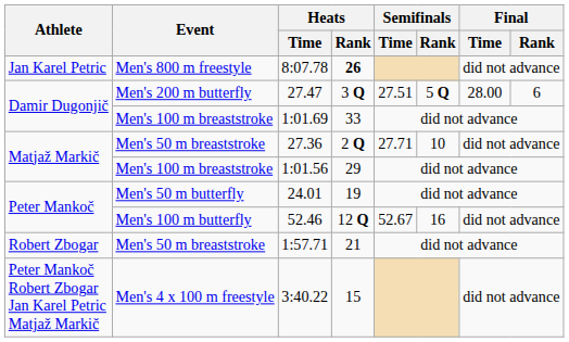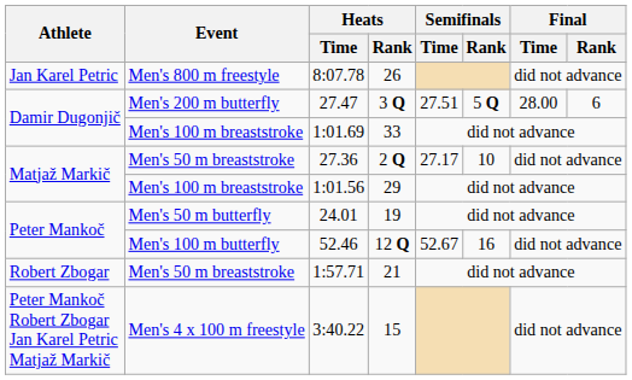8:07.78 | Heats / Rank: bold -> normal
27.36 | Semifinals / Time: 27.71 -> 27.17
